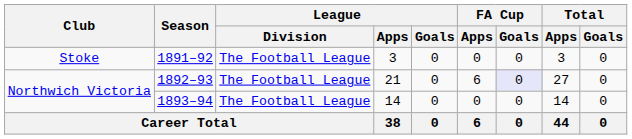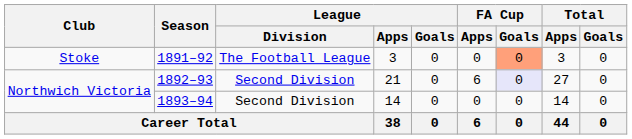1891–92 | FA Cup / Goals: no background -> lightsalmon background
1892–93 | League / Division: The Football League -> Second Division
1893–94 | League / Division: The Football League -> Second Division
